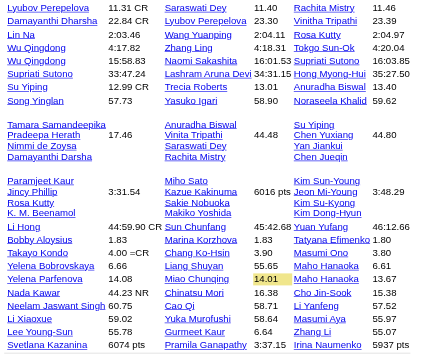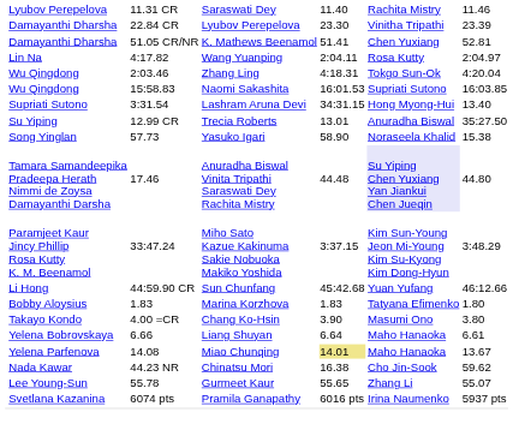+ row: Damayanthi Dharsha | 51.05 CR/NR | K. Mathews Beenamol | 51.41 | Chen Yuxiang | 52.81
Wang Yuanping | column 3: 2:03.46 -> 4:17.82
Zhang Ling | column 3: 4:17.82 -> 2:03.46
Lashram Aruna Devi | column 3: 33:47.24 -> 3:31.54
Lashram Aruna Devi | column 7: 35:27.50 -> 13.40
Trecia Roberts | column 7: 13.40 -> 35:27.50
Yasuko Igari | column 7: 59.62 -> 15.38
Anuradha Biswal Vinita Tripathi Saraswati Dey Rachita Mistry | column 6: no background -> lavender background
Miho Sato Kazue Kakinuma Sakie Nobuoka Makiko Yoshida | column 3: 3:31.54 -> 33:47.24
Miho Sato Kazue Kakinuma Sakie Nobuoka Makiko Yoshida | column 5: 6016 pts -> 3:37.15
Liang Shuyan | column 5: 55.65 -> 6.64
Chinatsu Mori | column 7: 15.38 -> 59.62
- row: Neelam Jaswant Singh | 60.75 | Cao Qi | 58.71 | Li Yanfeng | 57.52
- row: Li Xiaoxue | 59.02 | Yuka Murofushi | 58.64 | Masumi Aya | 55.97
Gurmeet Kaur | column 5: 6.64 -> 55.65
Pramila Ganapathy | column 5: 3:37.15 -> 6016 pts
